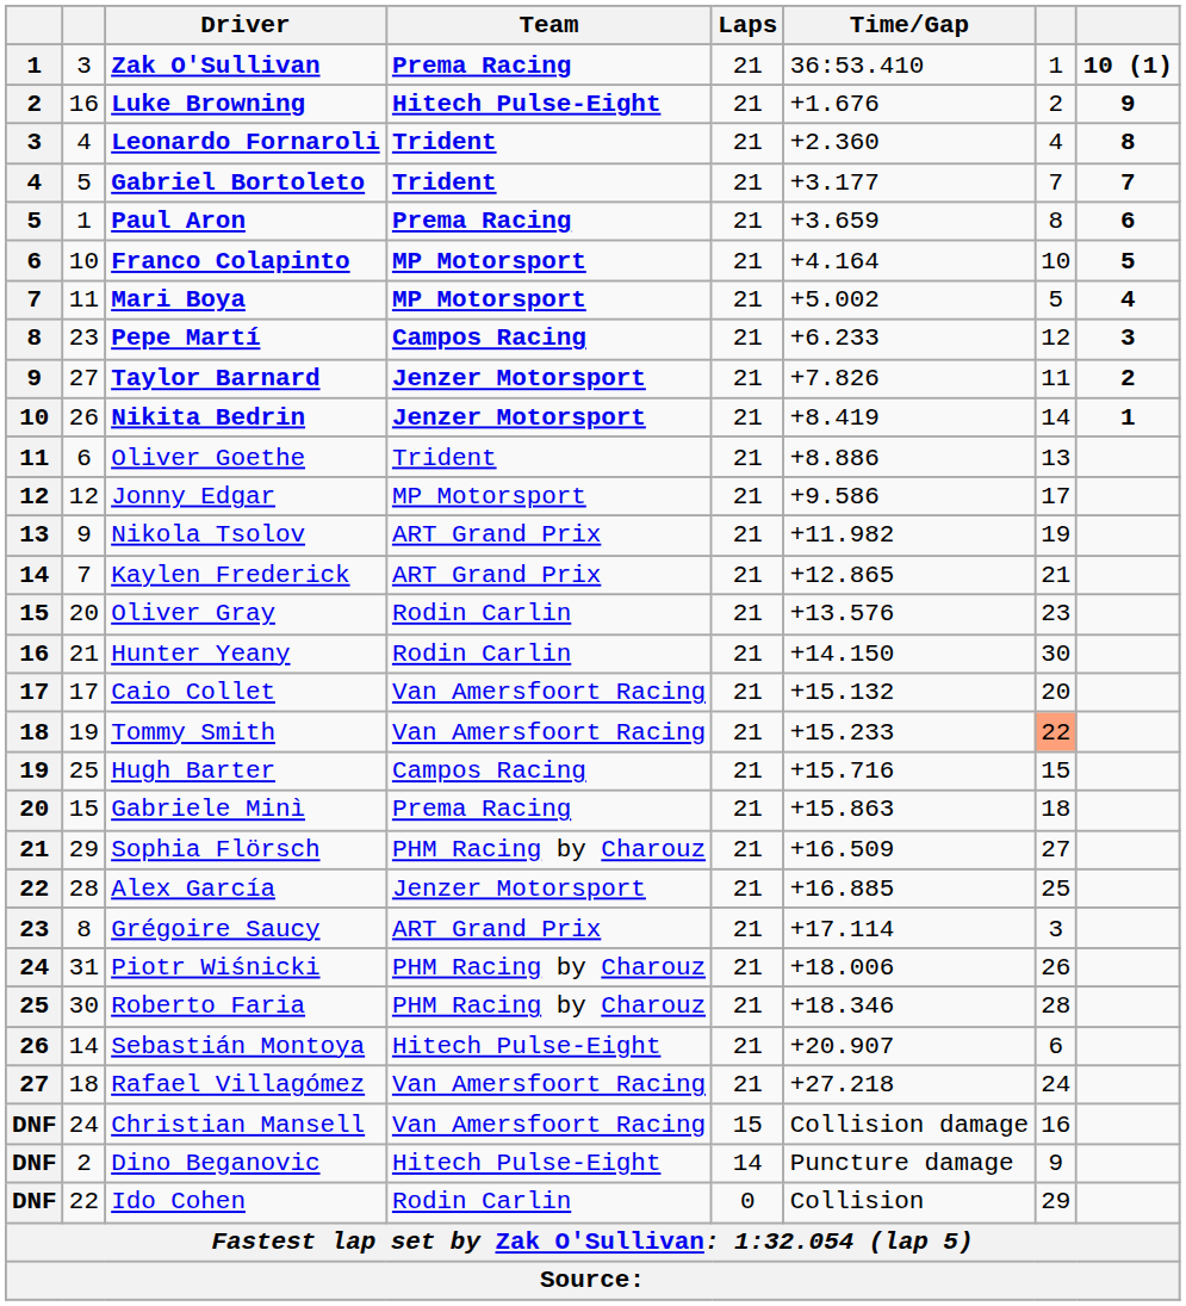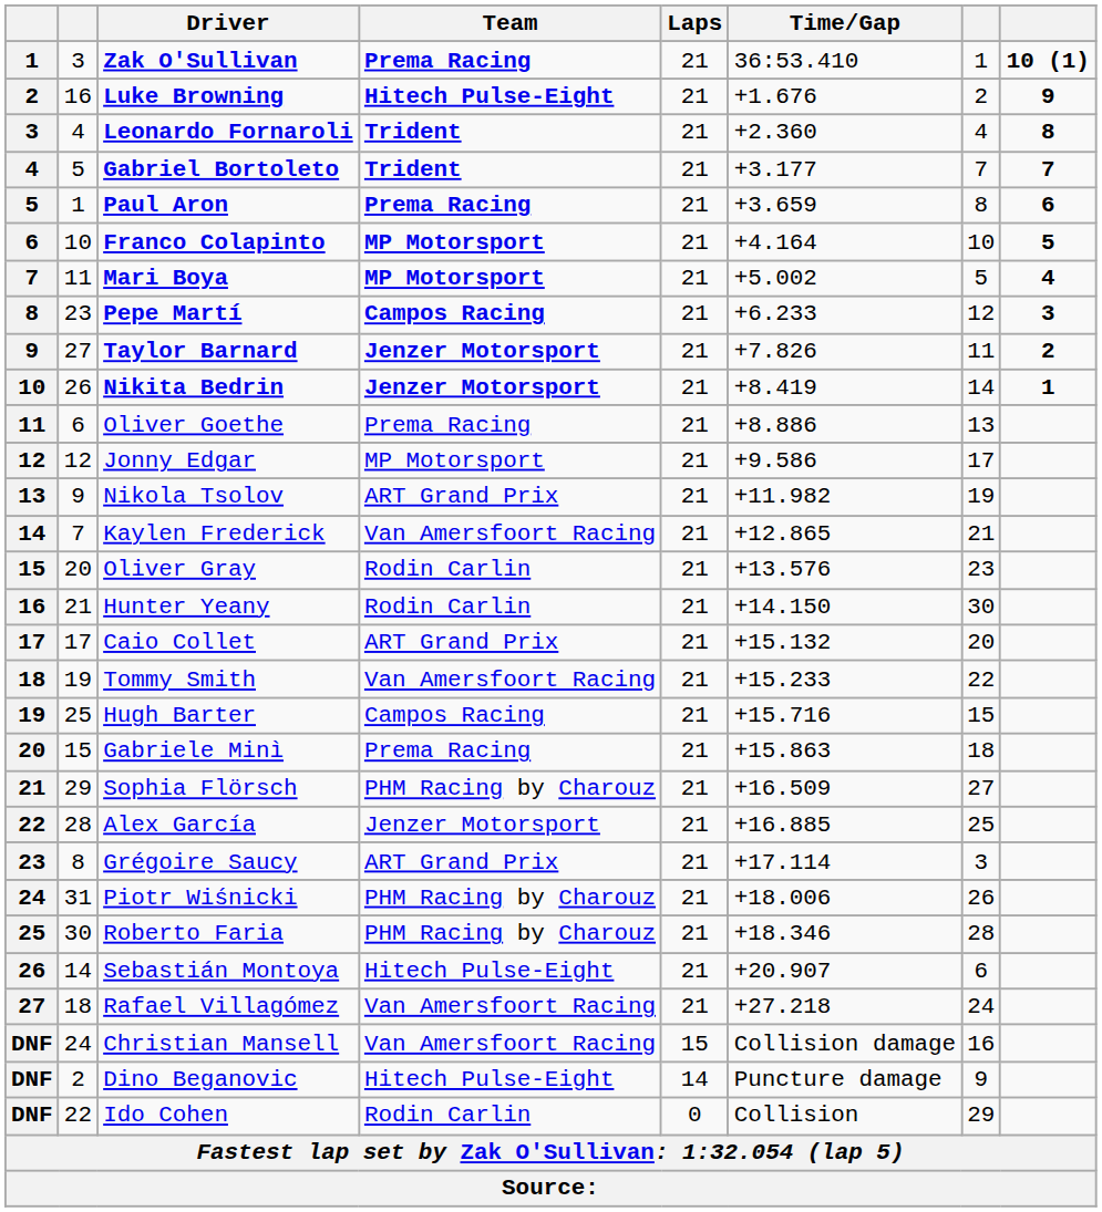Oliver Goethe | Team: Trident -> Prema Racing
Kaylen Frederick | Team: ART Grand Prix -> Van Amersfoort Racing
Caio Collet | Team: Van Amersfoort Racing -> ART Grand Prix
Tommy Smith | column 7: lightsalmon background -> no background
